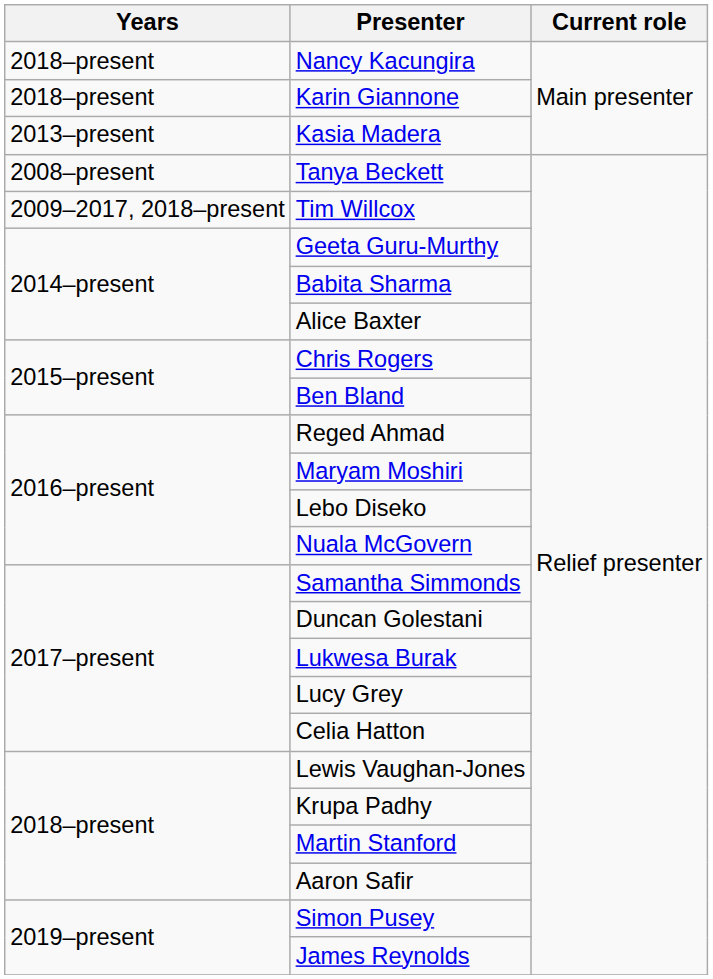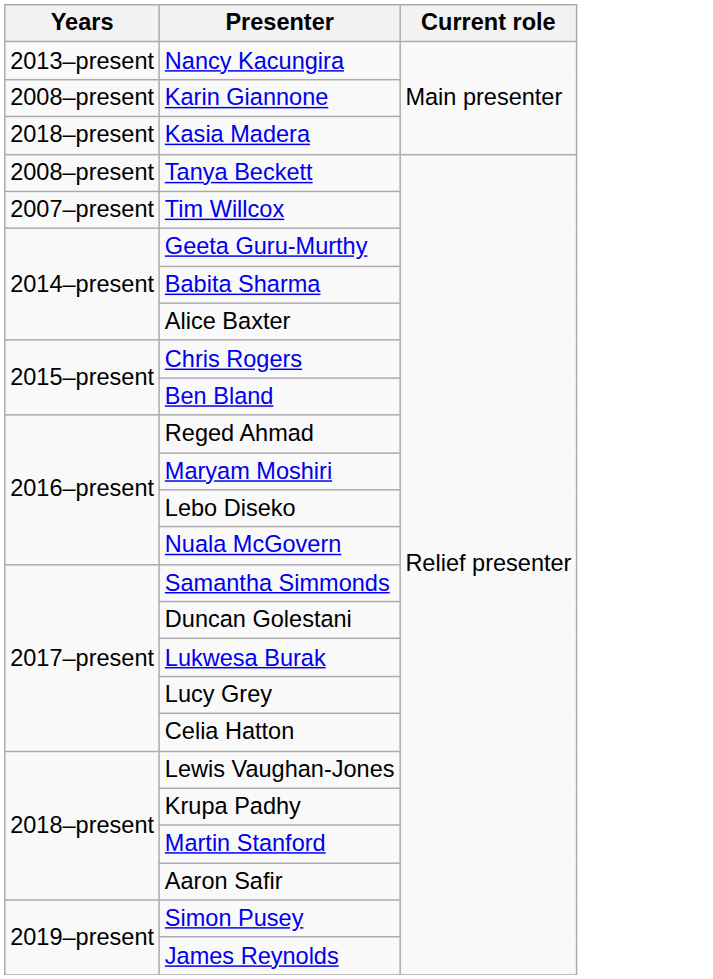Nancy Kacungira | Years: 2018–present -> 2013–present
Karin Giannone | Years: 2018–present -> 2008–present
Kasia Madera | Years: 2013–present -> 2018–present
Tim Willcox | Years: 2009–2017, 2018–present -> 2007–present
